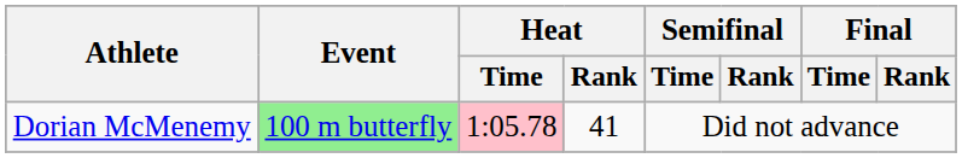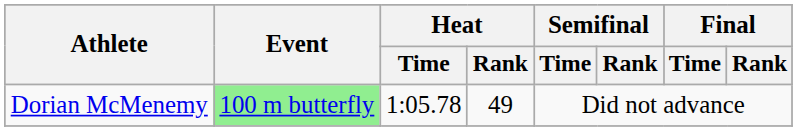Dorian McMenemy | Heat / Time: pink background -> no background
Dorian McMenemy | Heat / Rank: 41 -> 49
